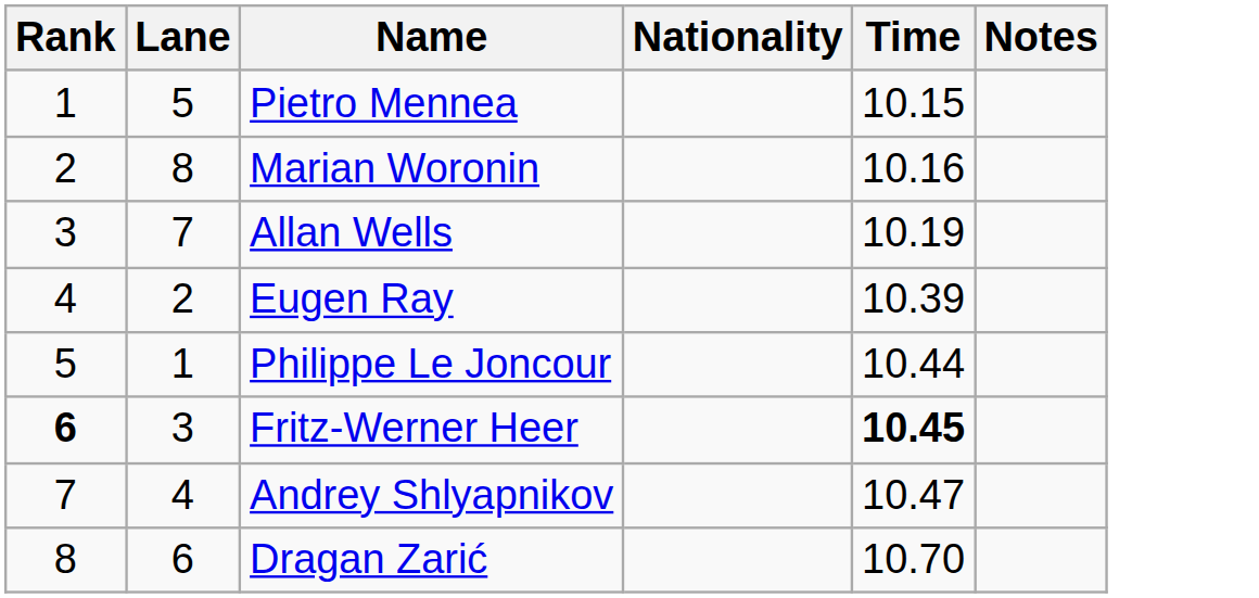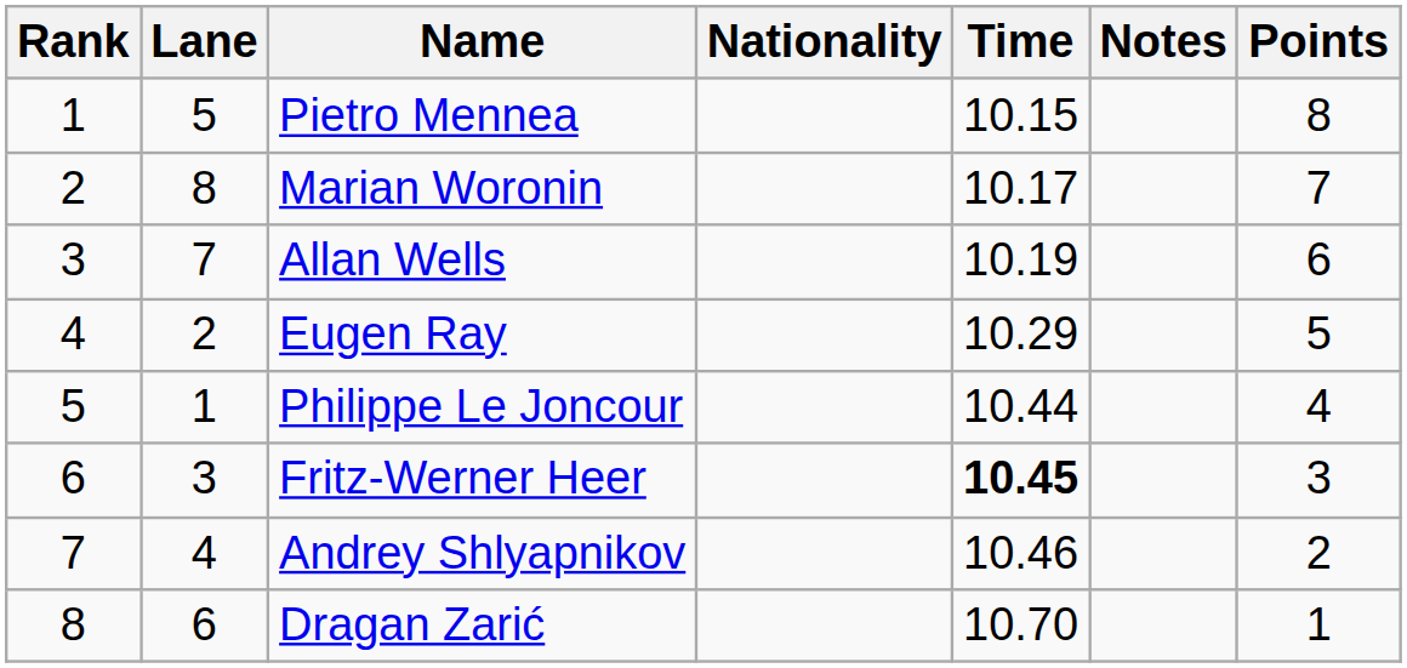+ column: Points | 8 | 7 | 6 | 5 | 4 | 3 | 2 | 1
Marian Woronin | Time: 10.16 -> 10.17
Eugen Ray | Time: 10.39 -> 10.29
Fritz-Werner Heer | Rank: bold -> normal
Andrey Shlyapnikov | Time: 10.47 -> 10.46
